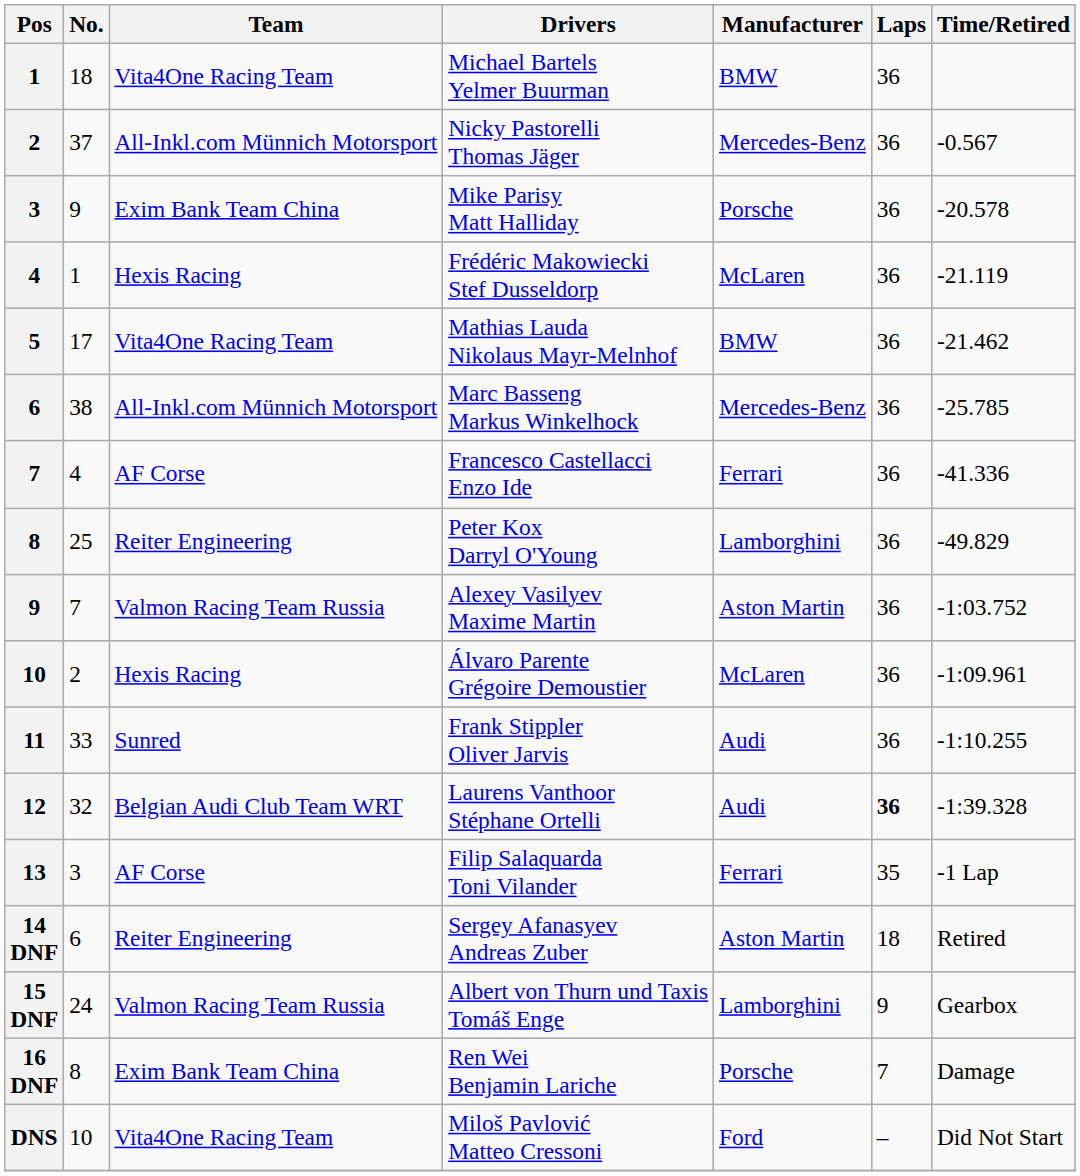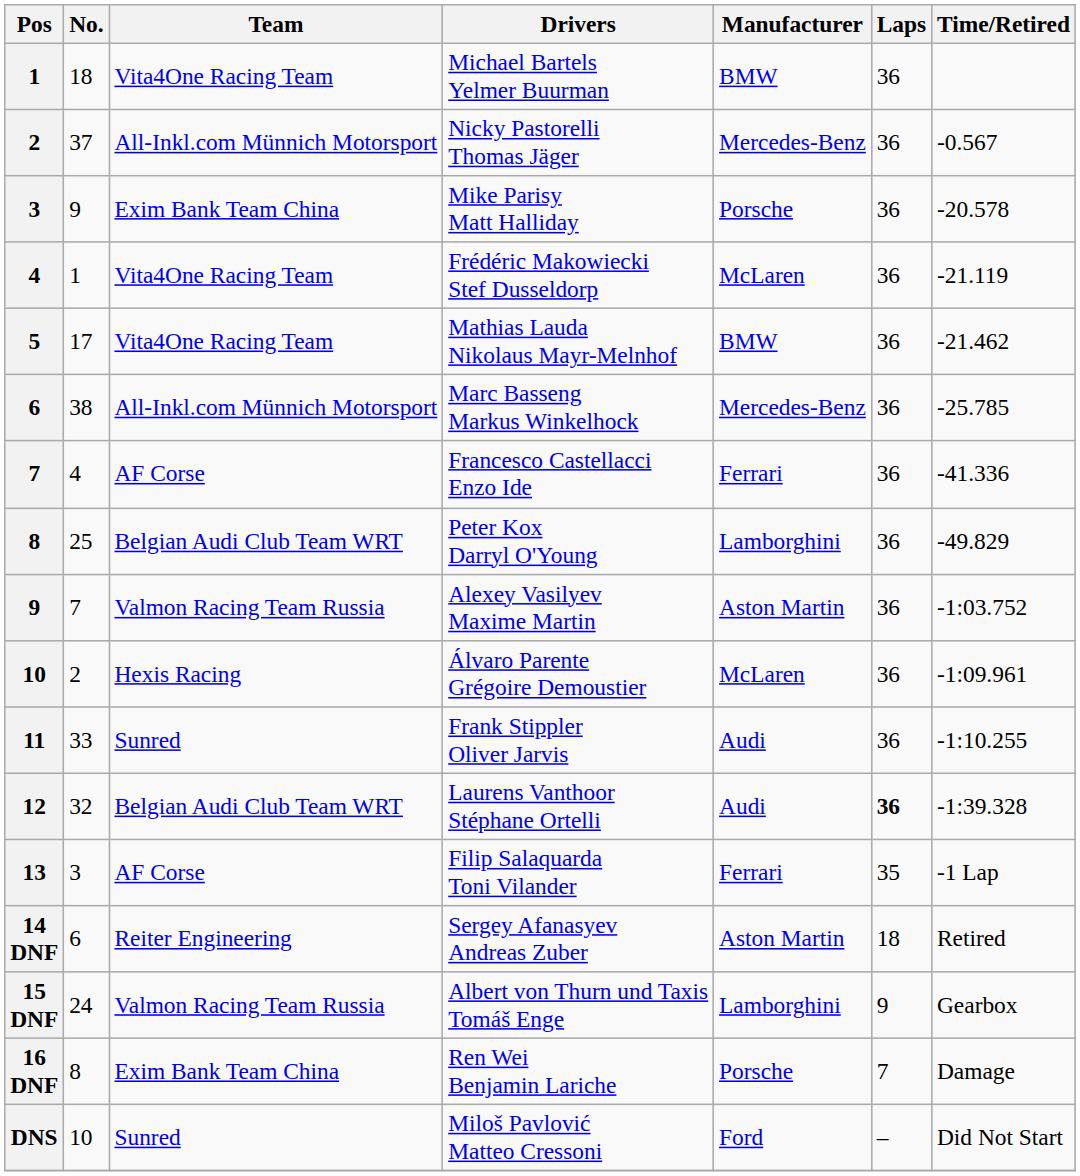Frédéric Makowiecki Stef Dusseldorp | Team: Hexis Racing -> Vita4One Racing Team
Peter Kox Darryl O'Young | Team: Reiter Engineering -> Belgian Audi Club Team WRT
Miloš Pavlović Matteo Cressoni | Team: Vita4One Racing Team -> Sunred
